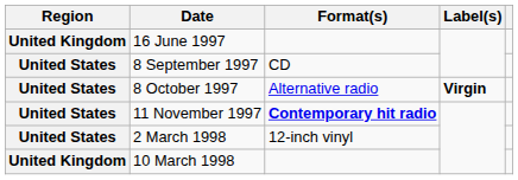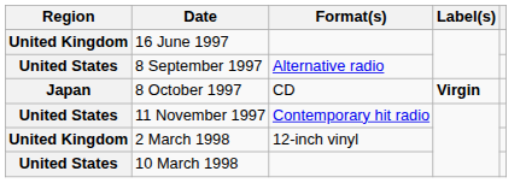8 September 1997 | Format(s): CD -> Alternative radio
8 October 1997 | Region: United States -> Japan
8 October 1997 | Format(s): Alternative radio -> CD
11 November 1997 | Format(s): bold -> normal
2 March 1998 | Region: United States -> United Kingdom
10 March 1998 | Region: United Kingdom -> United States
